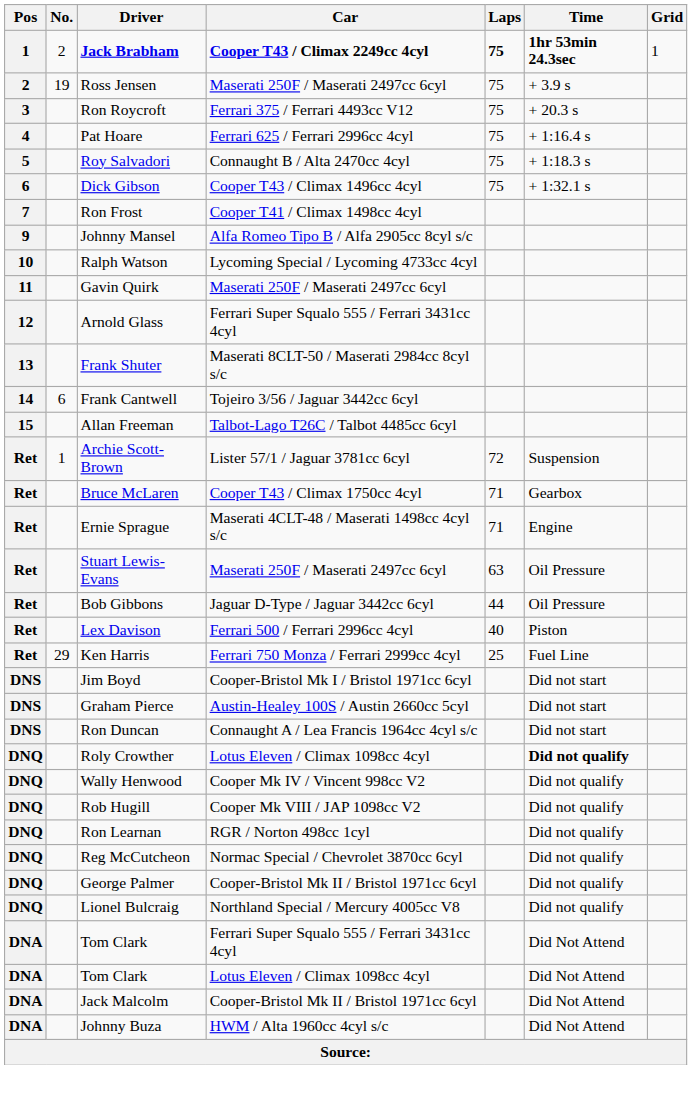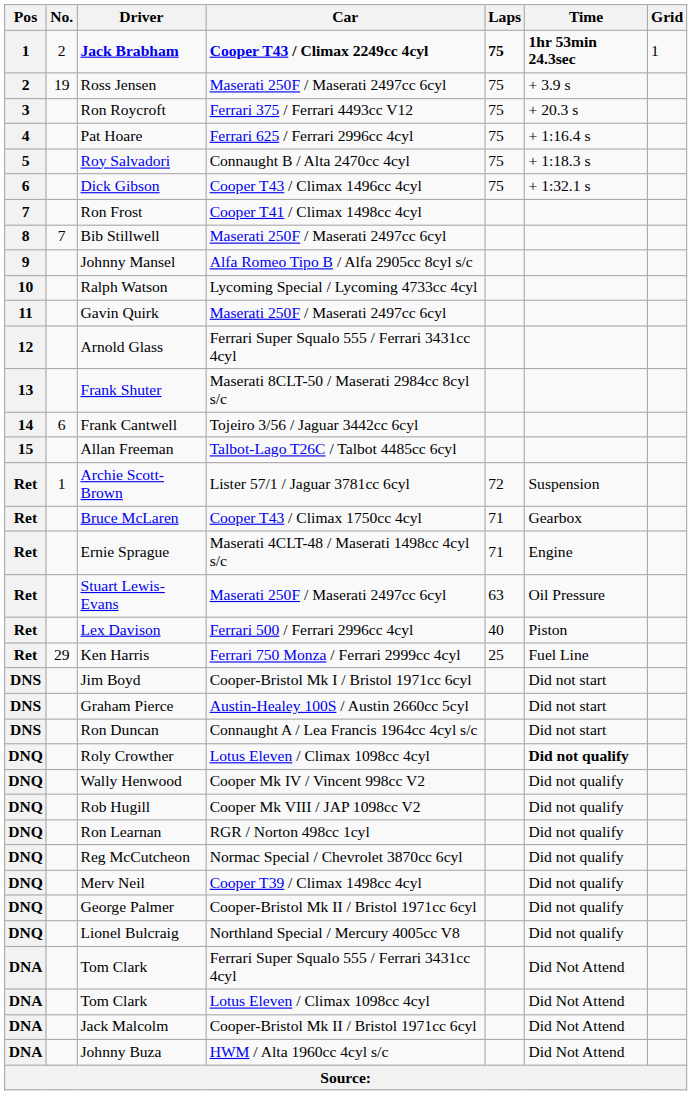+ row: 8 | 7 | Bib Stillwell | Maserati 250F / Maserati 2497cc 6cyl
- row: Ret | Bob Gibbons | Jaguar D-Type / Jaguar 3442cc 6cyl | 44 | Oil Pressure
+ row: DNQ | Merv Neil | Cooper T39 / Climax 1498cc 4cyl | Did not qualify
